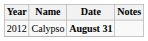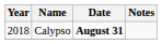Calypso | Year: 2012 -> 2018
